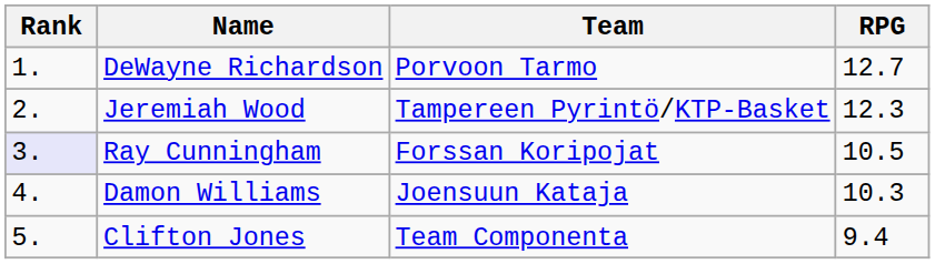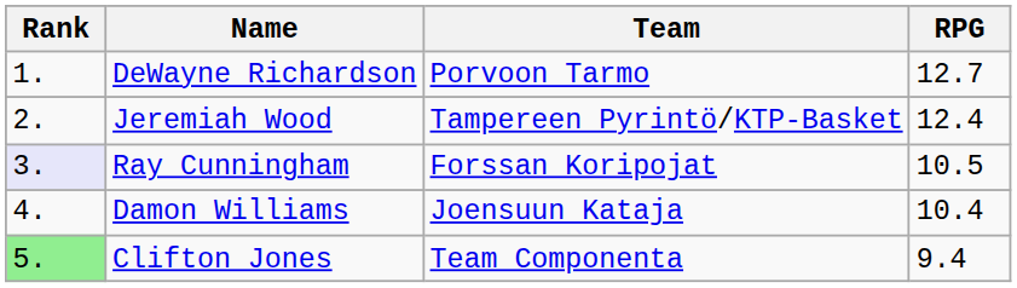Jeremiah Wood | RPG: 12.3 -> 12.4
Damon Williams | RPG: 10.3 -> 10.4
Clifton Jones | Rank: no background -> lightgreen background
